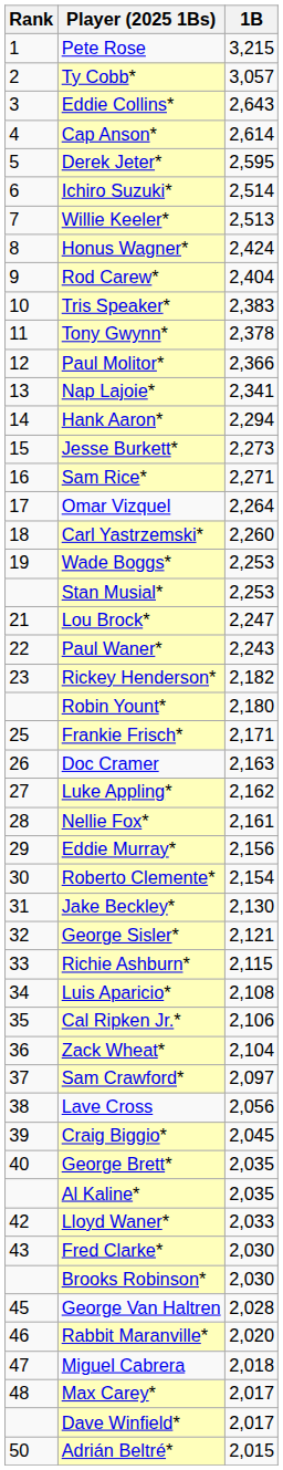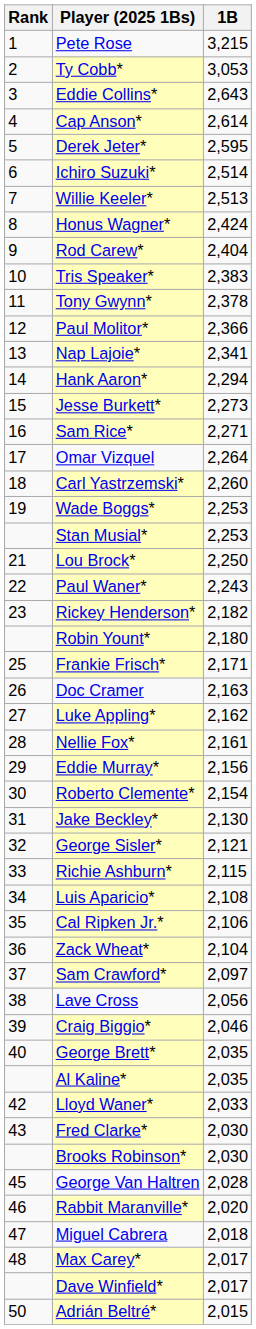Ty Cobb* | 1B: 3,057 -> 3,053
Lou Brock* | 1B: 2,247 -> 2,250
Craig Biggio* | 1B: 2,045 -> 2,046
